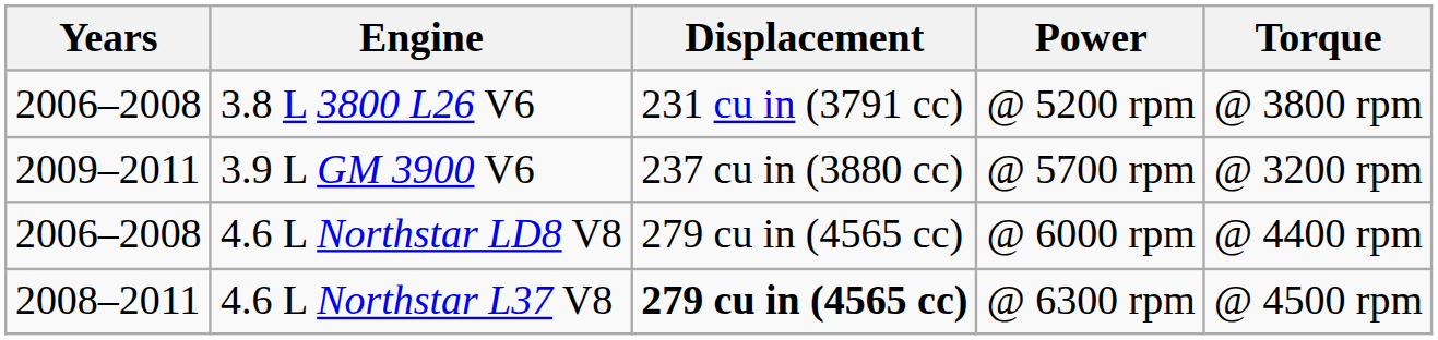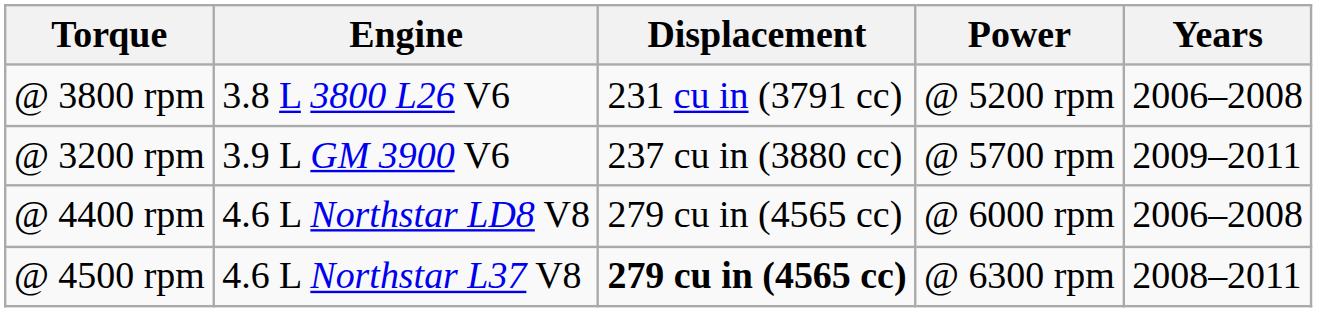columns swapped: Years <-> Torque
